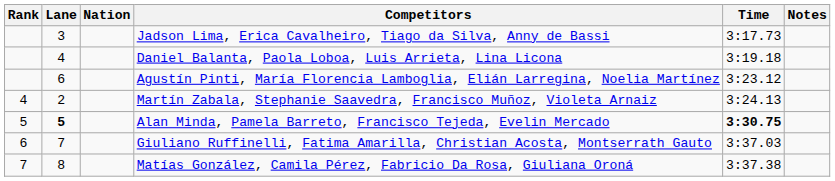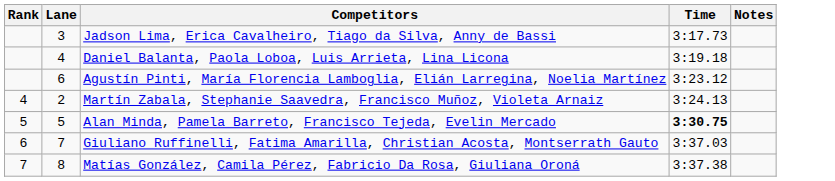- column: Nation
Alan Minda, Pamela Barreto, Francisco Tejeda, Evelin Mercado | Lane: bold -> normal
